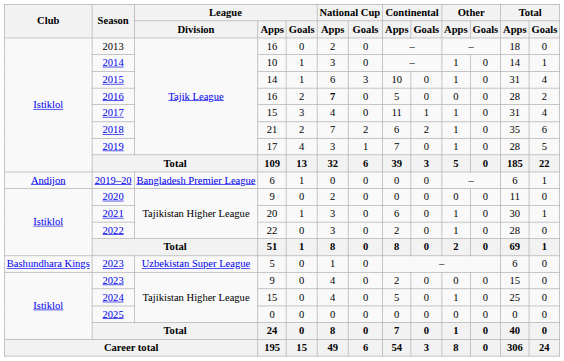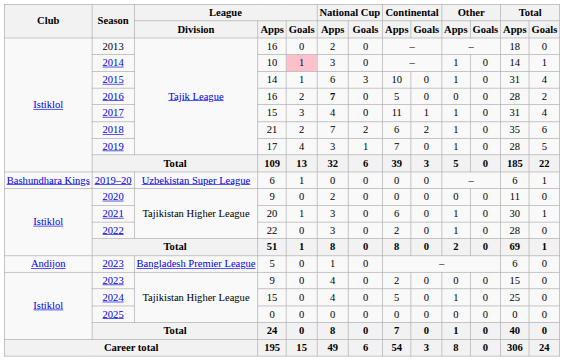2014 | League / Goals: no background -> pink background
2019–20 | Club: Andijon -> Bashundhara Kings
2019–20 | League / Division: Bangladesh Premier League -> Uzbekistan Super League
2023 / 5 | Club: Bashundhara Kings -> Andijon
2023 / 5 | League / Division: Uzbekistan Super League -> Bangladesh Premier League
